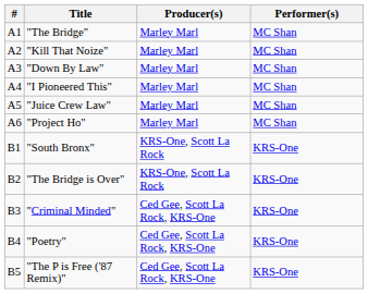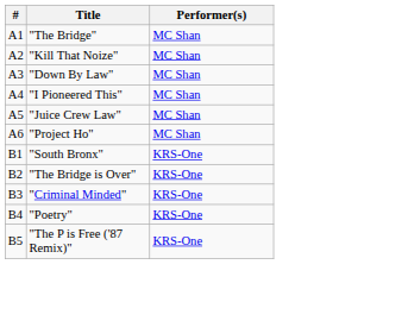- column: Producer(s) | Marley Marl | Marley Marl | Marley Marl | Marley Marl | Marley Marl | Marley Marl | KRS-One, Scott La Rock | KRS-One, Scott La Rock | Ced Gee, Scott La Rock, KRS-One | Ced Gee, Scott La Rock, KRS-One | Ced Gee, Scott La Rock, KRS-One
